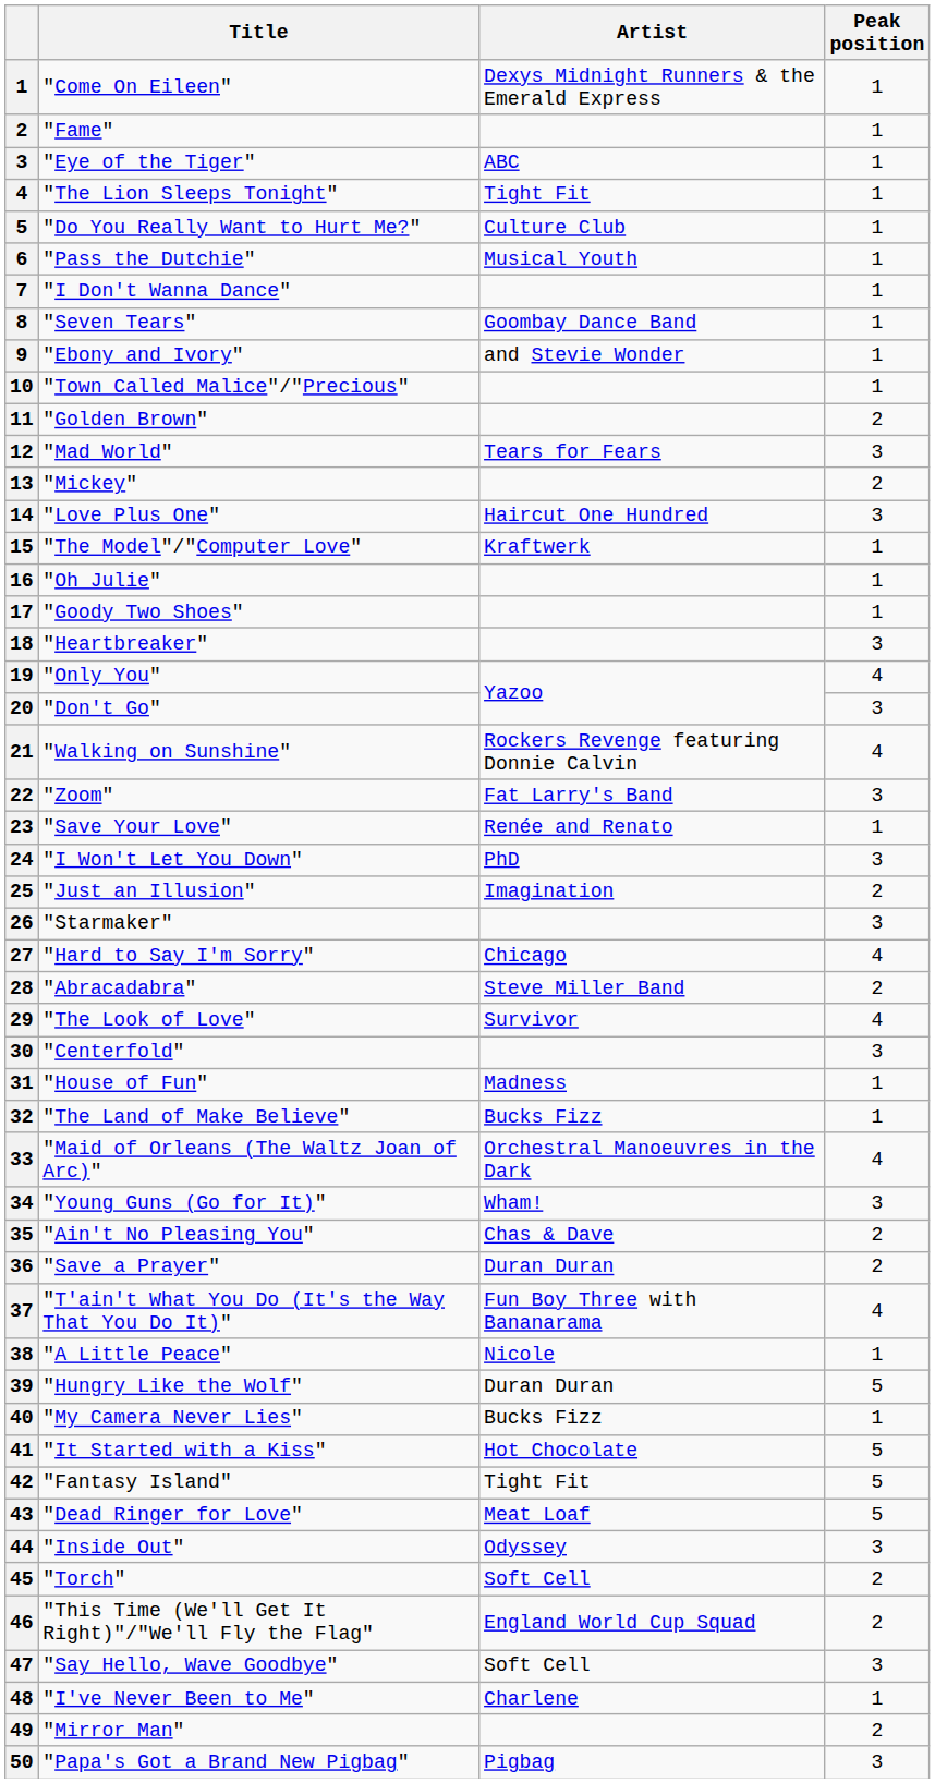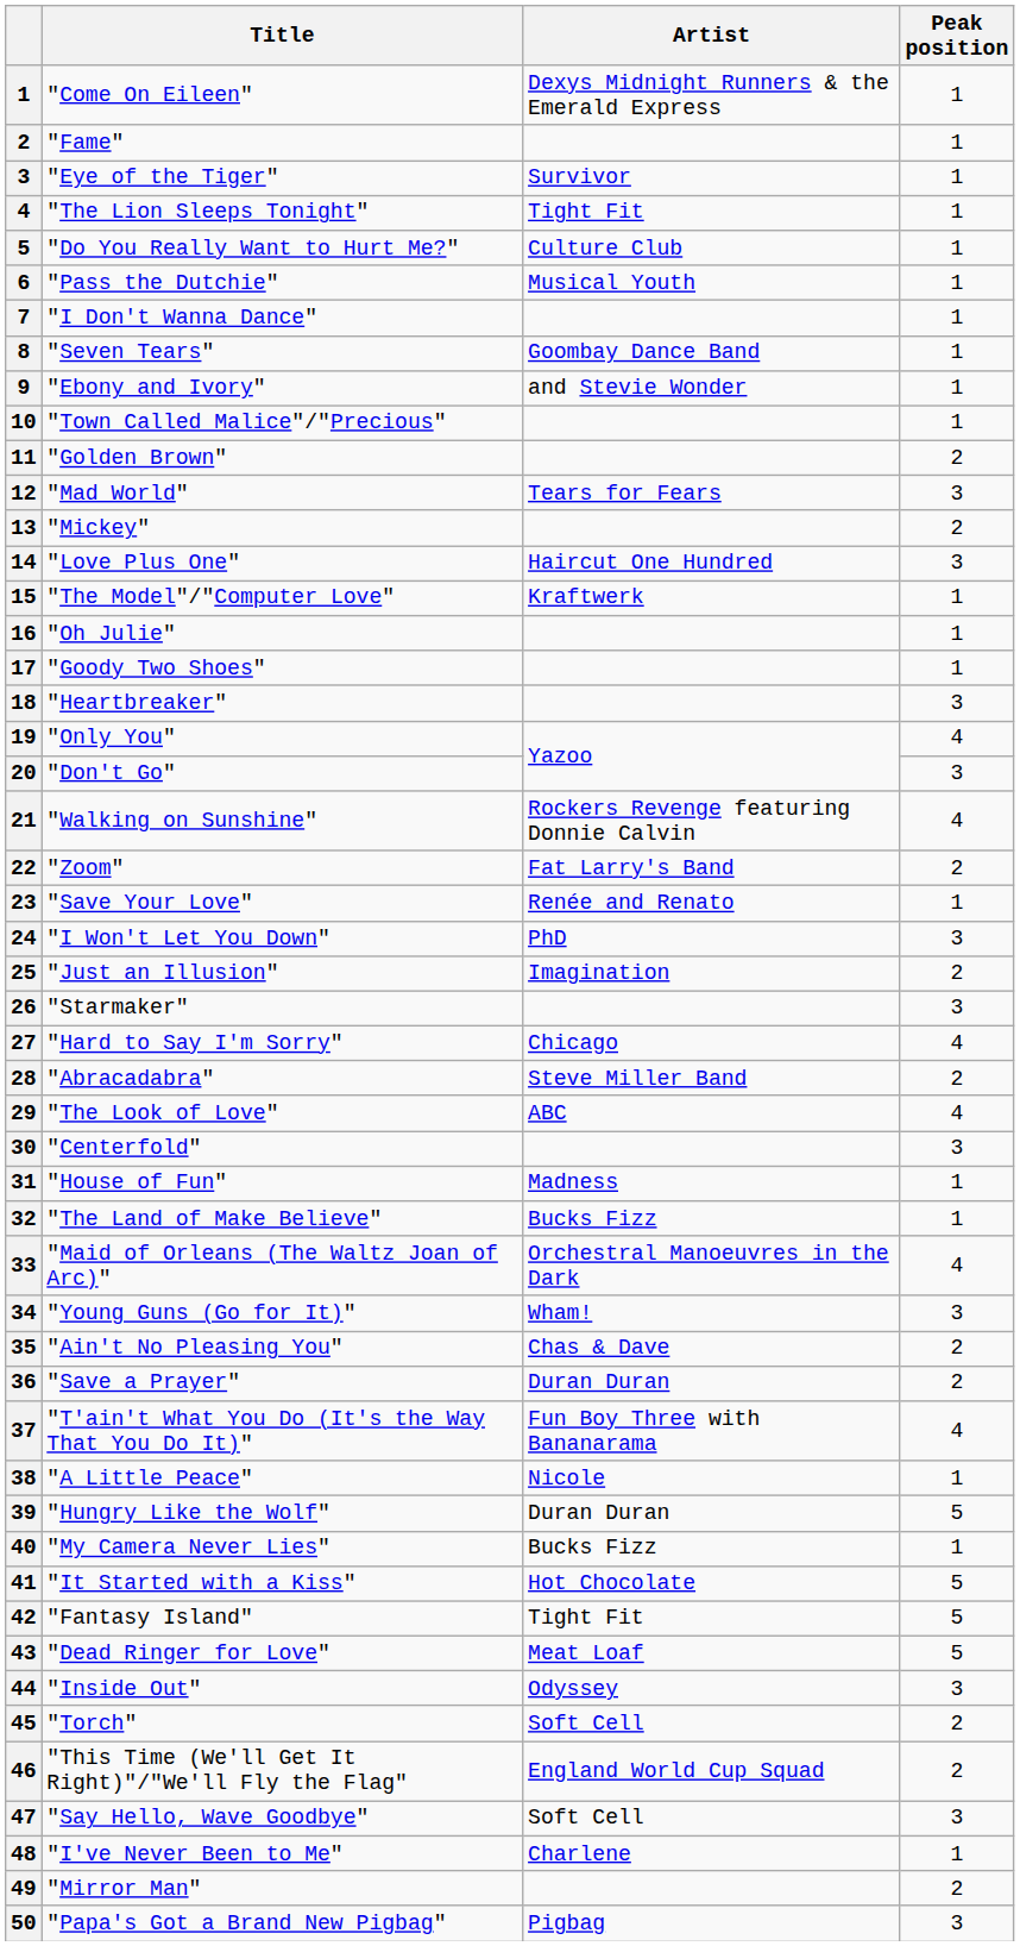"Eye of the Tiger" | Artist: ABC -> Survivor
"Zoom" | Peak position: 3 -> 2
"The Look of Love" | Artist: Survivor -> ABC
